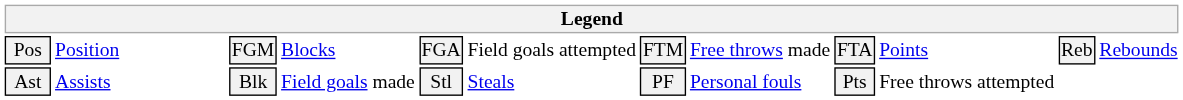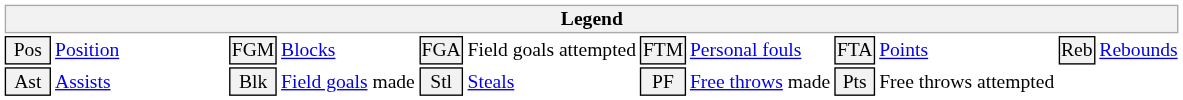Pos | column 8: Free throws made -> Personal fouls
Ast | column 8: Personal fouls -> Free throws made
